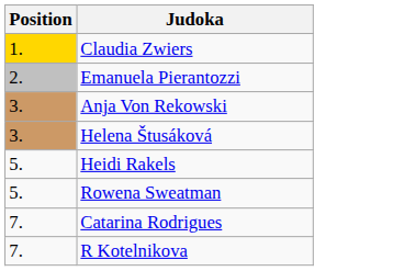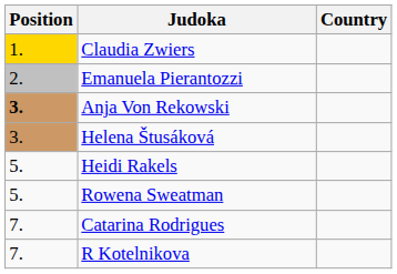+ column: Country
Anja Von Rekowski | Position: normal -> bold
